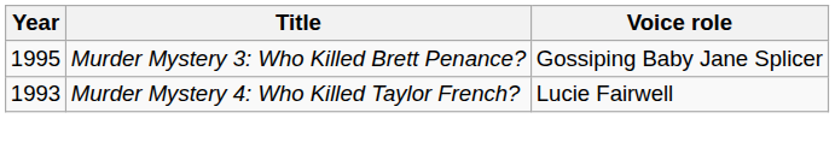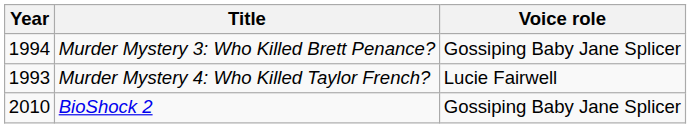Murder Mystery 3: Who Killed Brett Penance? | Year: 1995 -> 1994
+ row: 2010 | BioShock 2 | Gossiping Baby Jane Splicer
